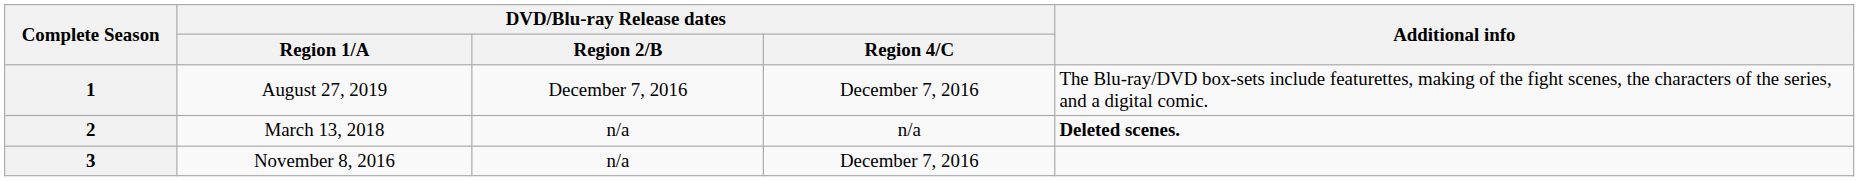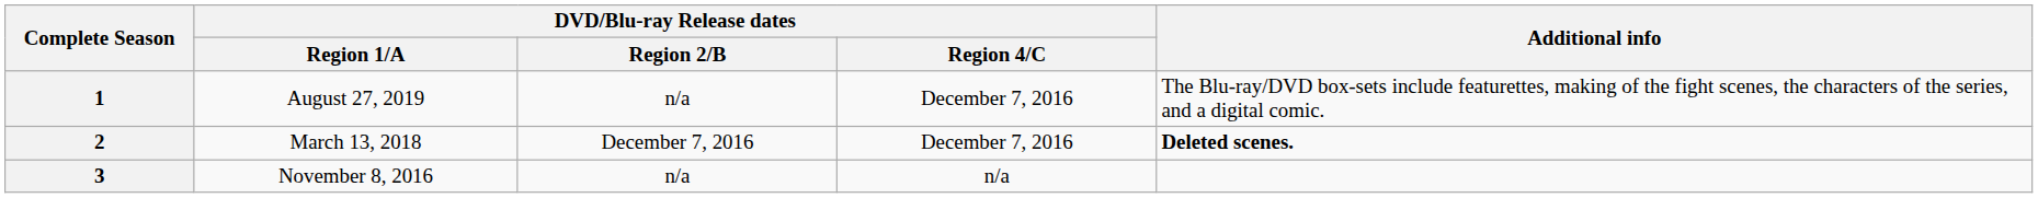1 | DVD/Blu-ray Release dates / Region 2/B: December 7, 2016 -> n/a
2 | DVD/Blu-ray Release dates / Region 2/B: n/a -> December 7, 2016
2 | DVD/Blu-ray Release dates / Region 4/C: n/a -> December 7, 2016
3 | DVD/Blu-ray Release dates / Region 4/C: December 7, 2016 -> n/a
